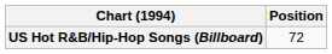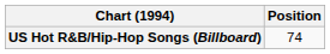US Hot R&B/Hip-Hop Songs (Billboard) | Position: 72 -> 74
